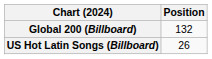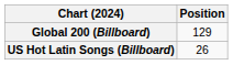Global 200 (Billboard) | Position: 132 -> 129
